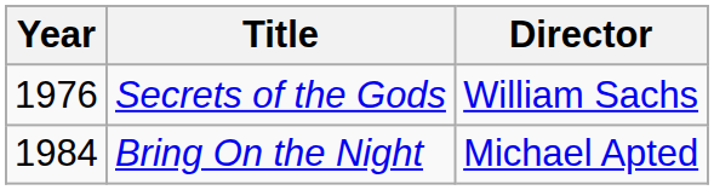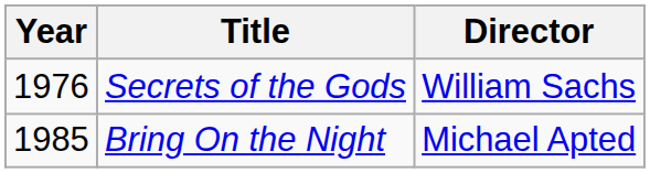Bring On the Night | Year: 1984 -> 1985
